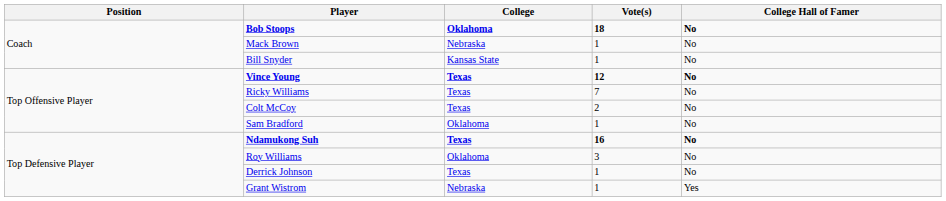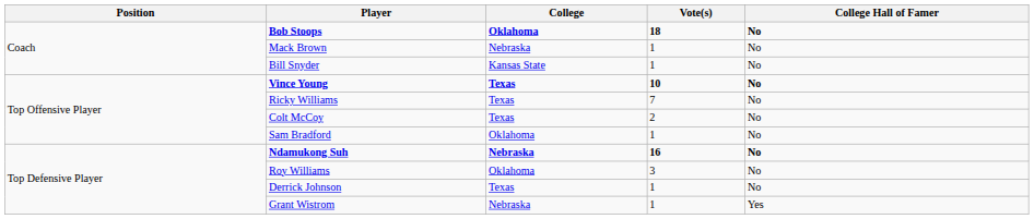Vince Young | Vote(s): 12 -> 10
Ndamukong Suh | College: Texas -> Nebraska
